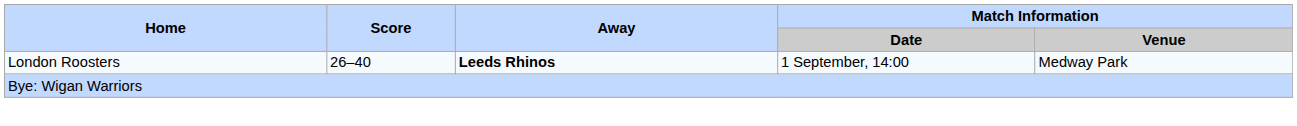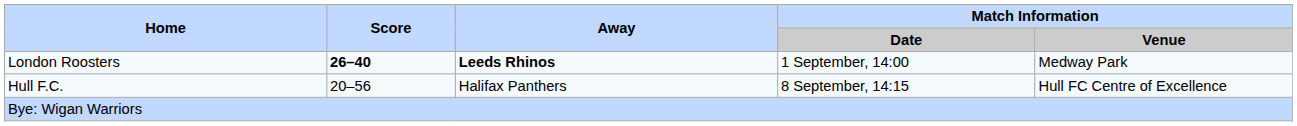London Roosters | Score: normal -> bold
+ row: Hull F.C. | 20–56 | Halifax Panthers | 8 September, 14:15 | Hull FC Centre of Excellence
